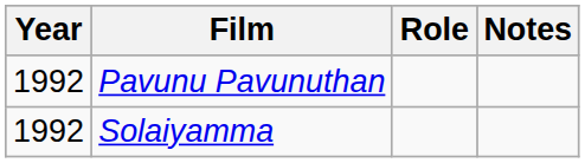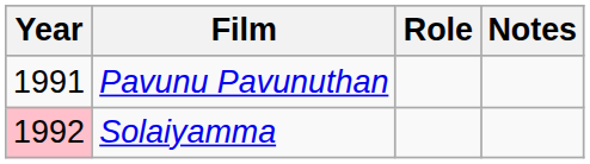Pavunu Pavunuthan | Year: 1992 -> 1991
Solaiyamma | Year: no background -> pink background
